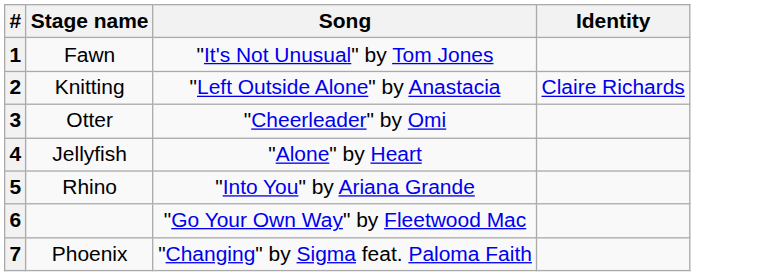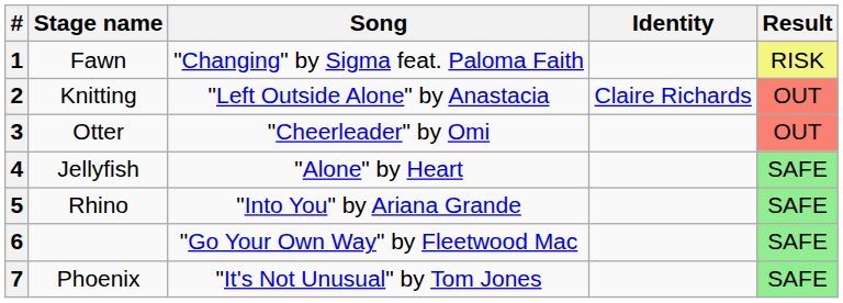+ column: Result | RISK | OUT | OUT | SAFE | SAFE | SAFE | SAFE
1 | Song: "It's Not Unusual" by Tom Jones -> "Changing" by Sigma feat. Paloma Faith
7 | Song: "Changing" by Sigma feat. Paloma Faith -> "It's Not Unusual" by Tom Jones
